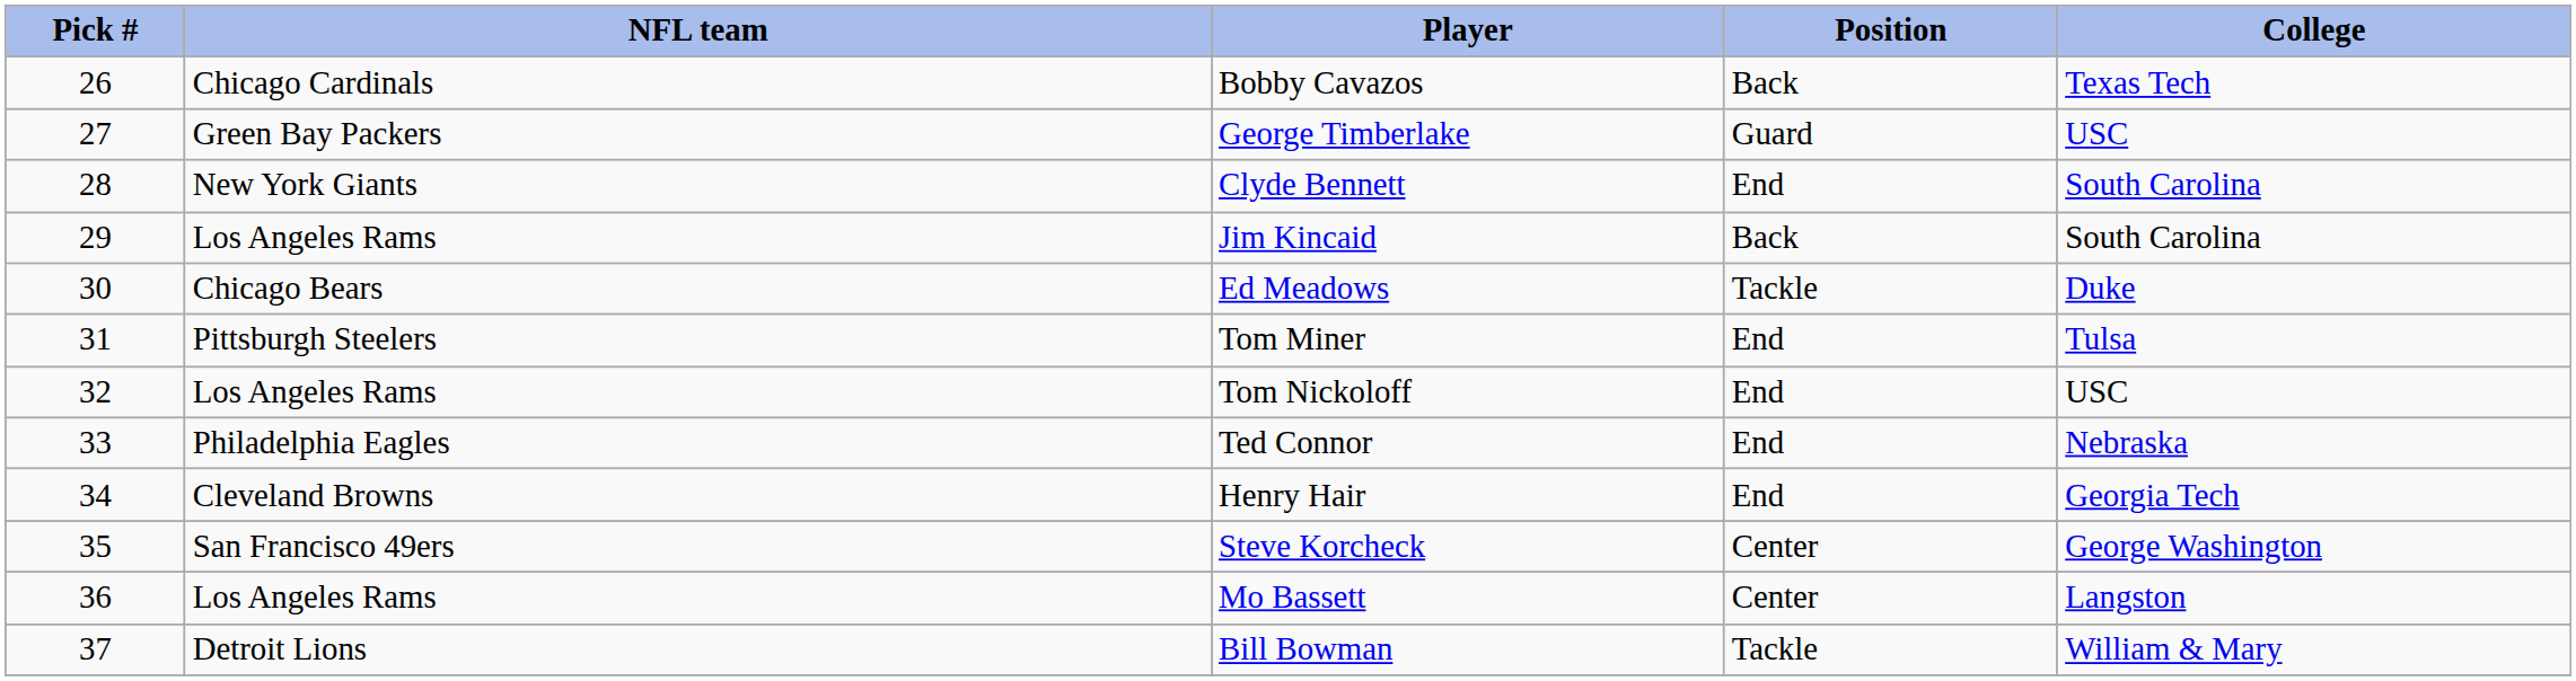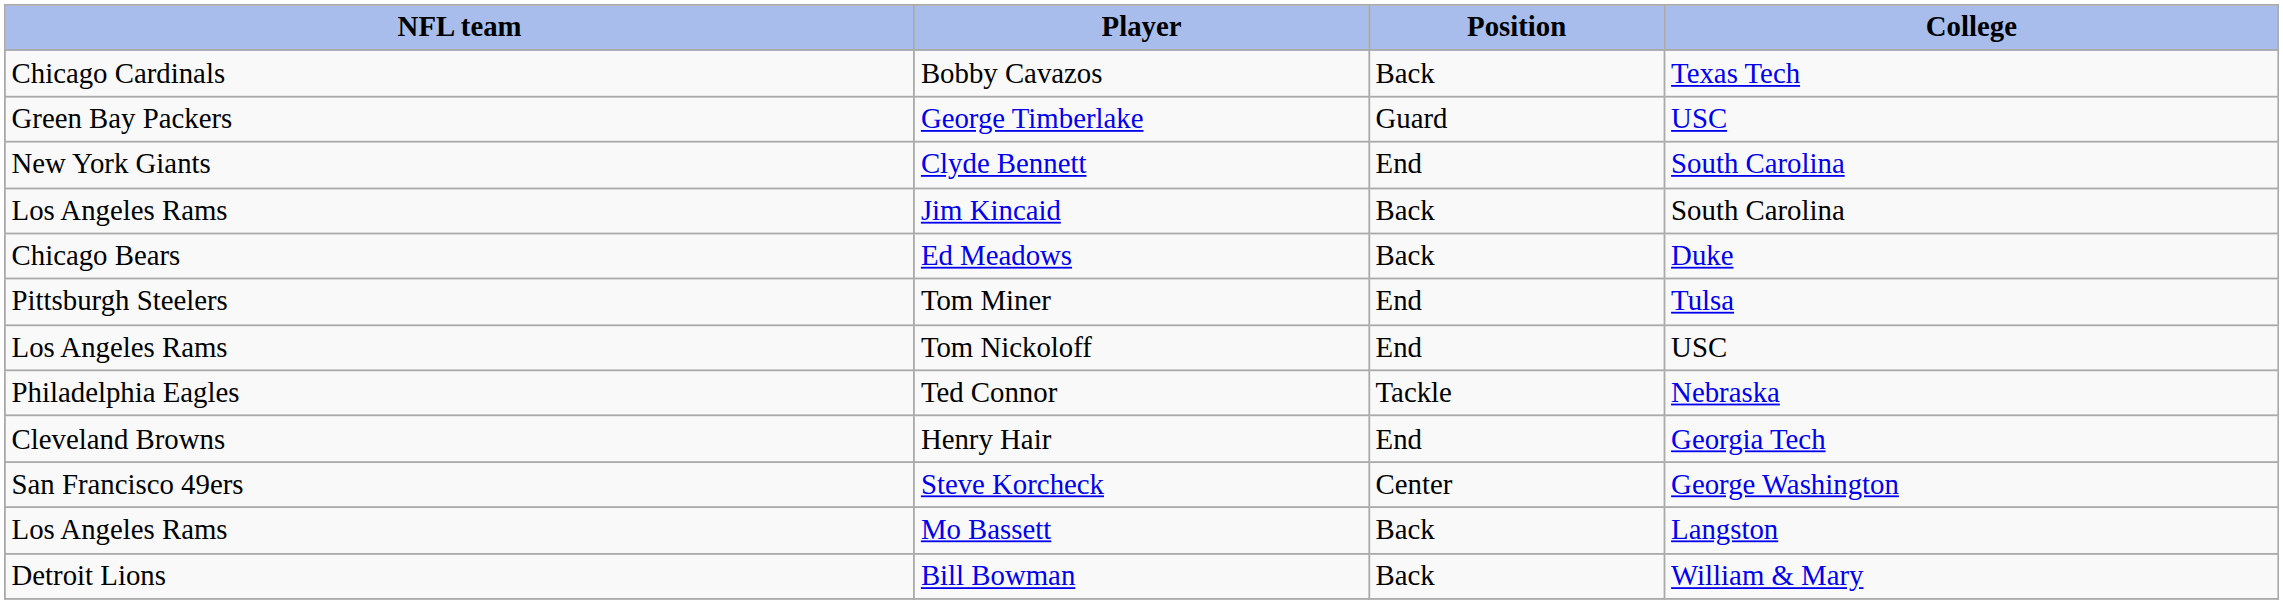- column: Pick # | 26 | 27 | 28 | 29 | 30 | 31 | 32 | 33 | 34 | 35 | 36 | 37
Ed Meadows | Position: Tackle -> Back
Ted Connor | Position: End -> Tackle
Mo Bassett | Position: Center -> Back
Bill Bowman | Position: Tackle -> Back
